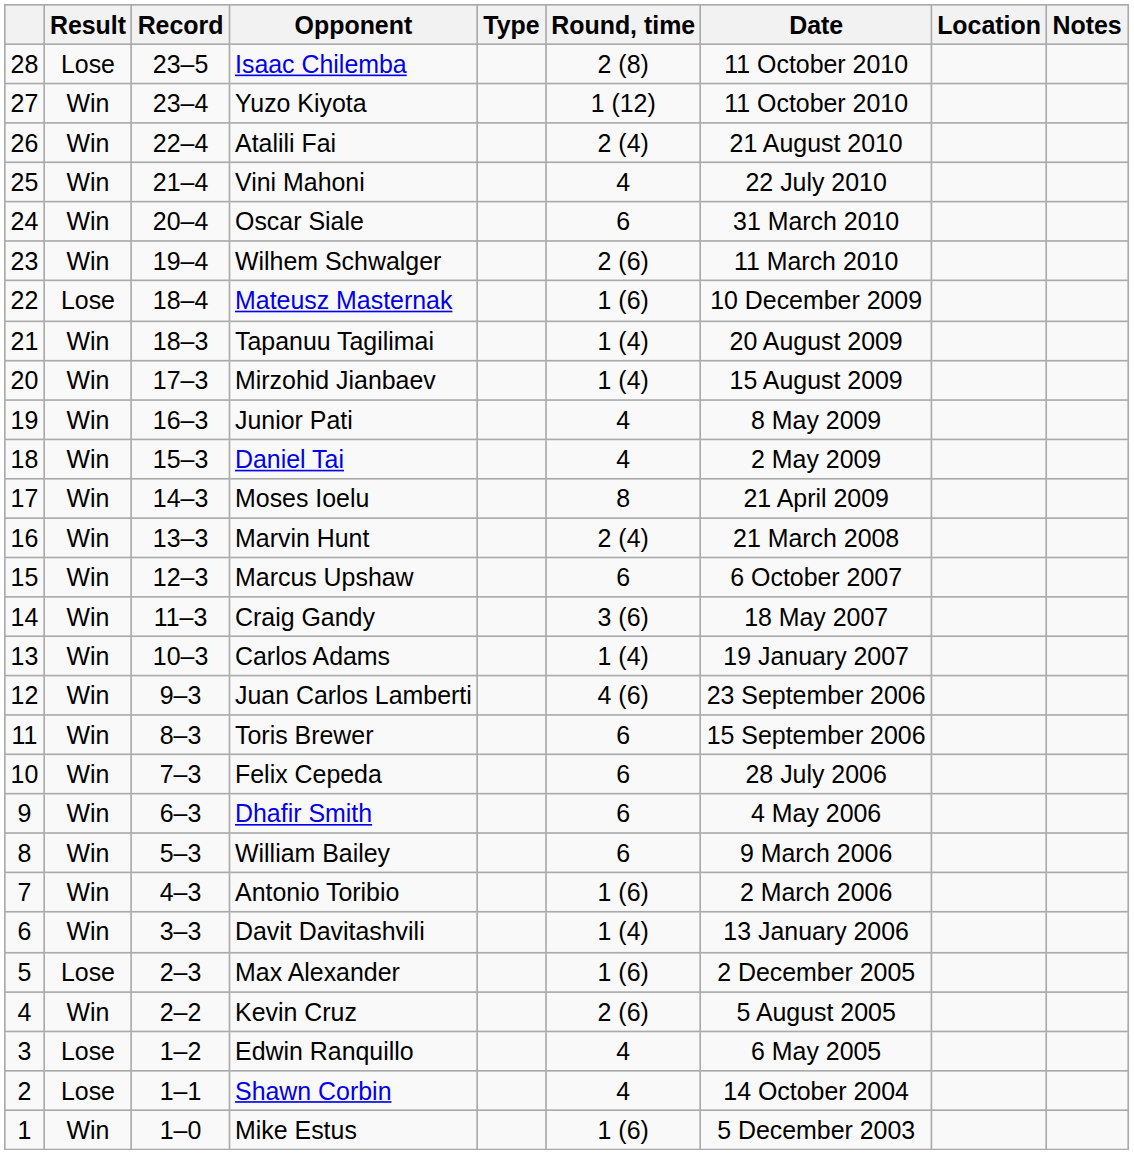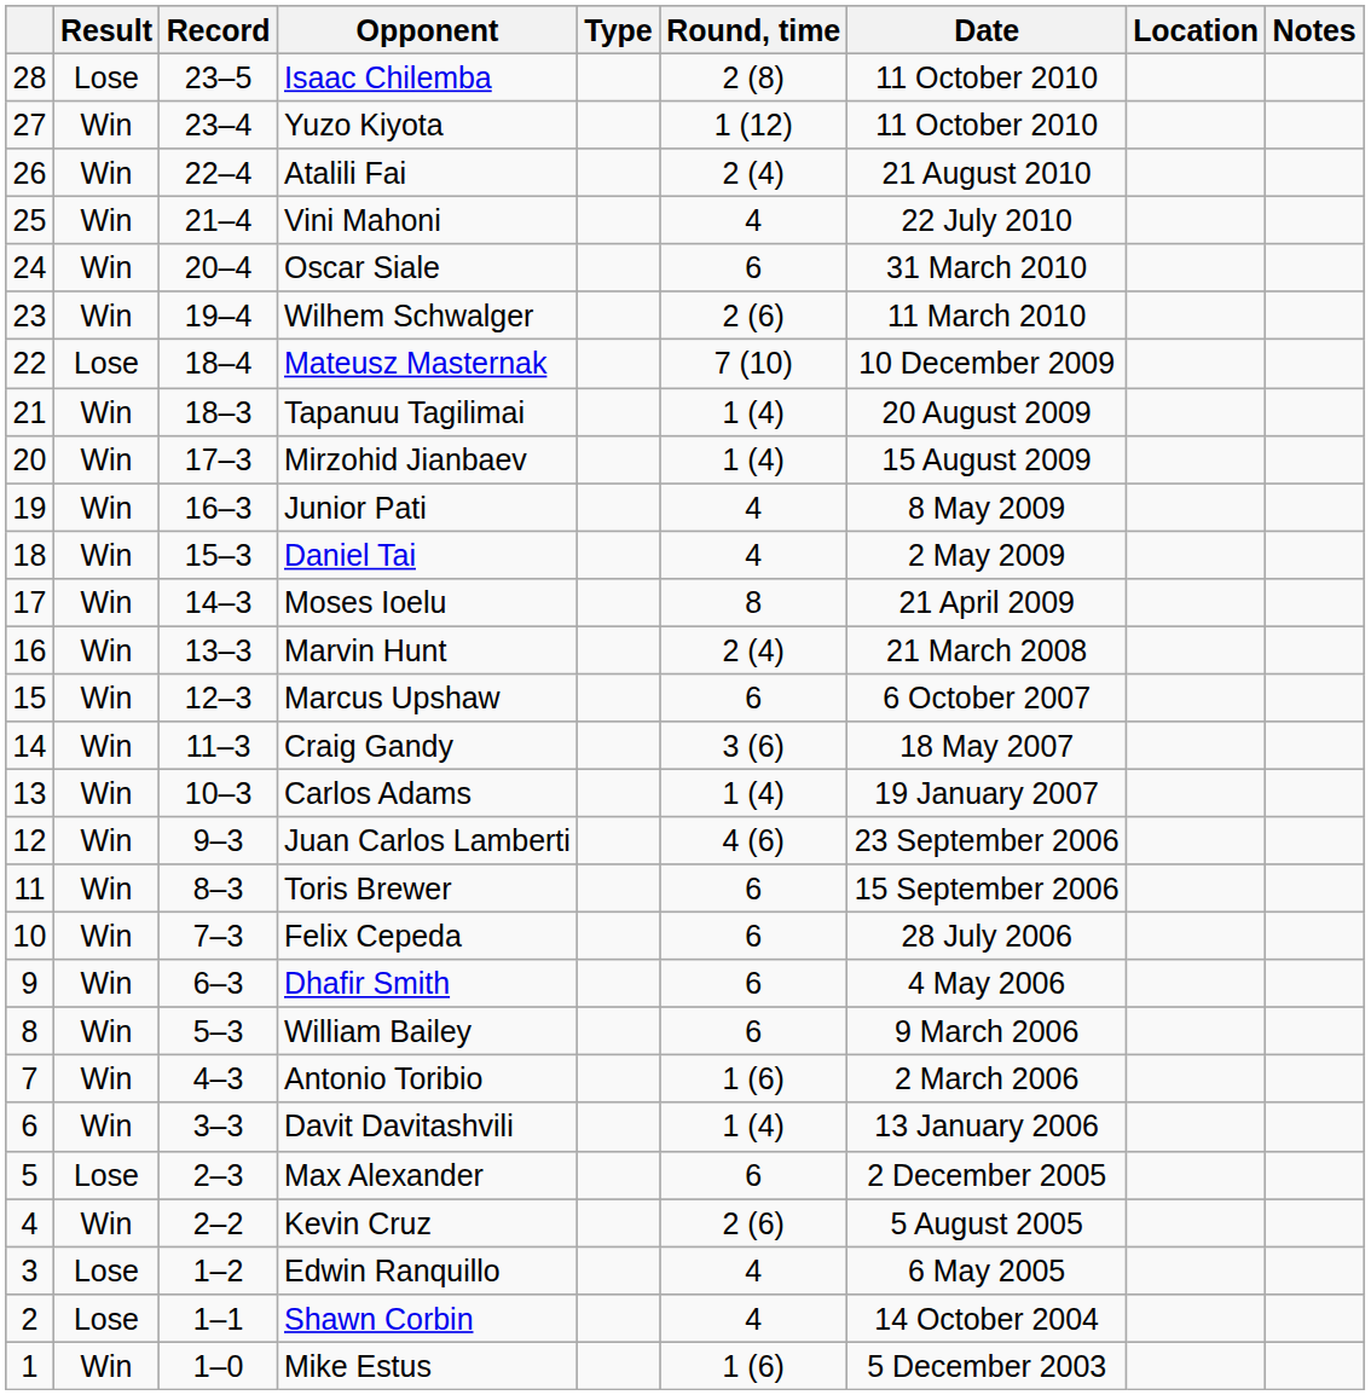Mateusz Masternak | Round, time: 1 (6) -> 7 (10)
Max Alexander | Round, time: 1 (6) -> 6
